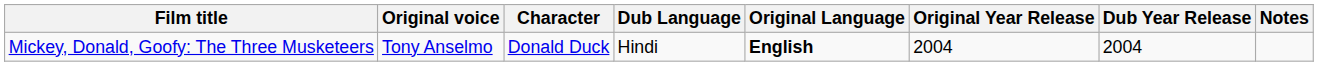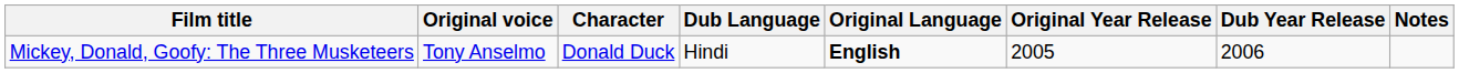Mickey, Donald, Goofy: The Three Musketeers | Original Year Release: 2004 -> 2005
Mickey, Donald, Goofy: The Three Musketeers | Dub Year Release: 2004 -> 2006
